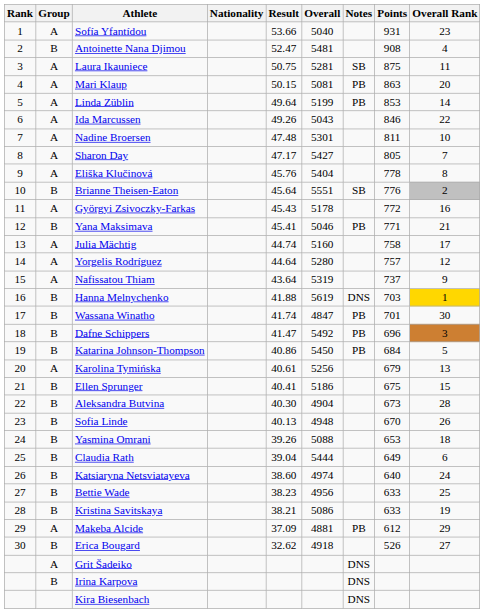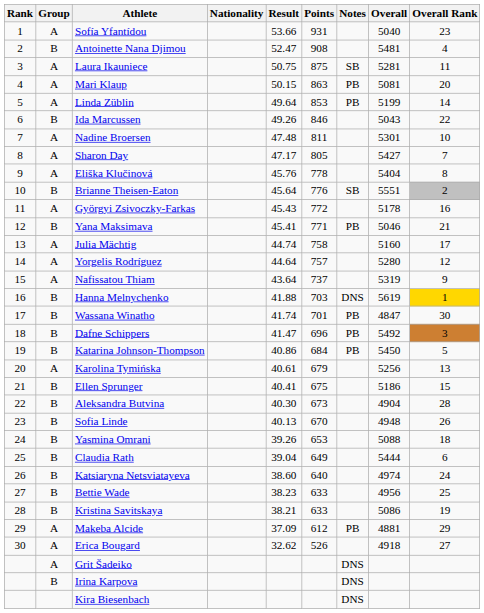columns swapped: Points <-> Overall
Ida Marcussen | Group: A -> B
Erica Bougard | Group: B -> A
